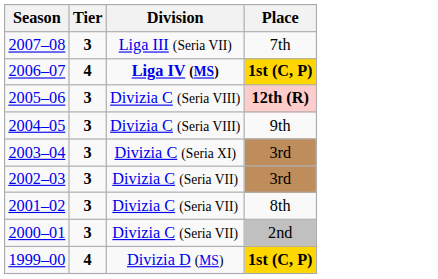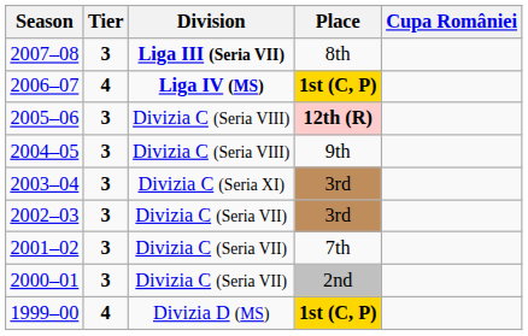+ column: Cupa României
2007–08 | Division: normal -> bold
2007–08 | Place: 7th -> 8th
2001–02 | Place: 8th -> 7th
